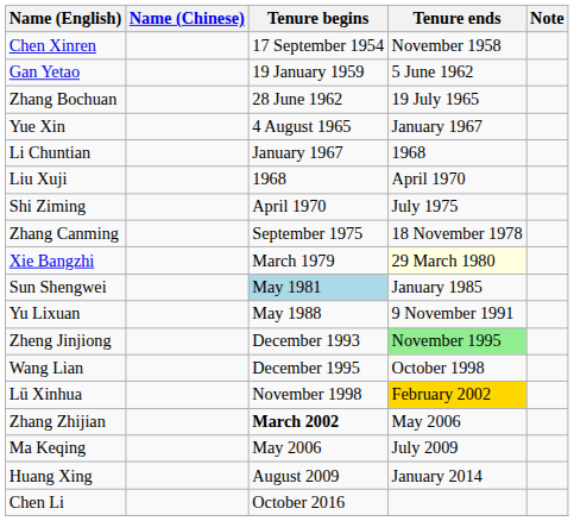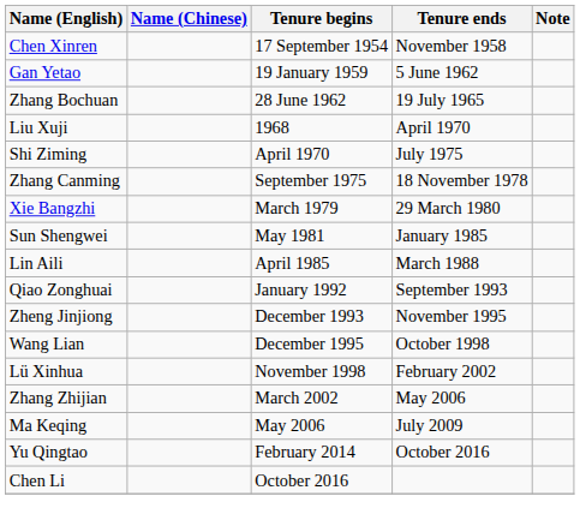- row: Yue Xin | 4 August 1965 | January 1967
- row: Li Chuntian | January 1967 | 1968
Xie Bangzhi | Tenure ends: lightyellow background -> no background
Sun Shengwei | Tenure begins: lightblue background -> no background
+ row: Lin Aili | April 1985 | March 1988
- row: Yu Lixuan | May 1988 | 9 November 1991
+ row: Qiao Zonghuai | January 1992 | September 1993
Zheng Jinjiong | Tenure ends: lightgreen background -> no background
Lü Xinhua | Tenure ends: gold background -> no background
Zhang Zhijian | Tenure begins: bold -> normal
- row: Huang Xing | August 2009 | January 2014
+ row: Yu Qingtao | February 2014 | October 2016
